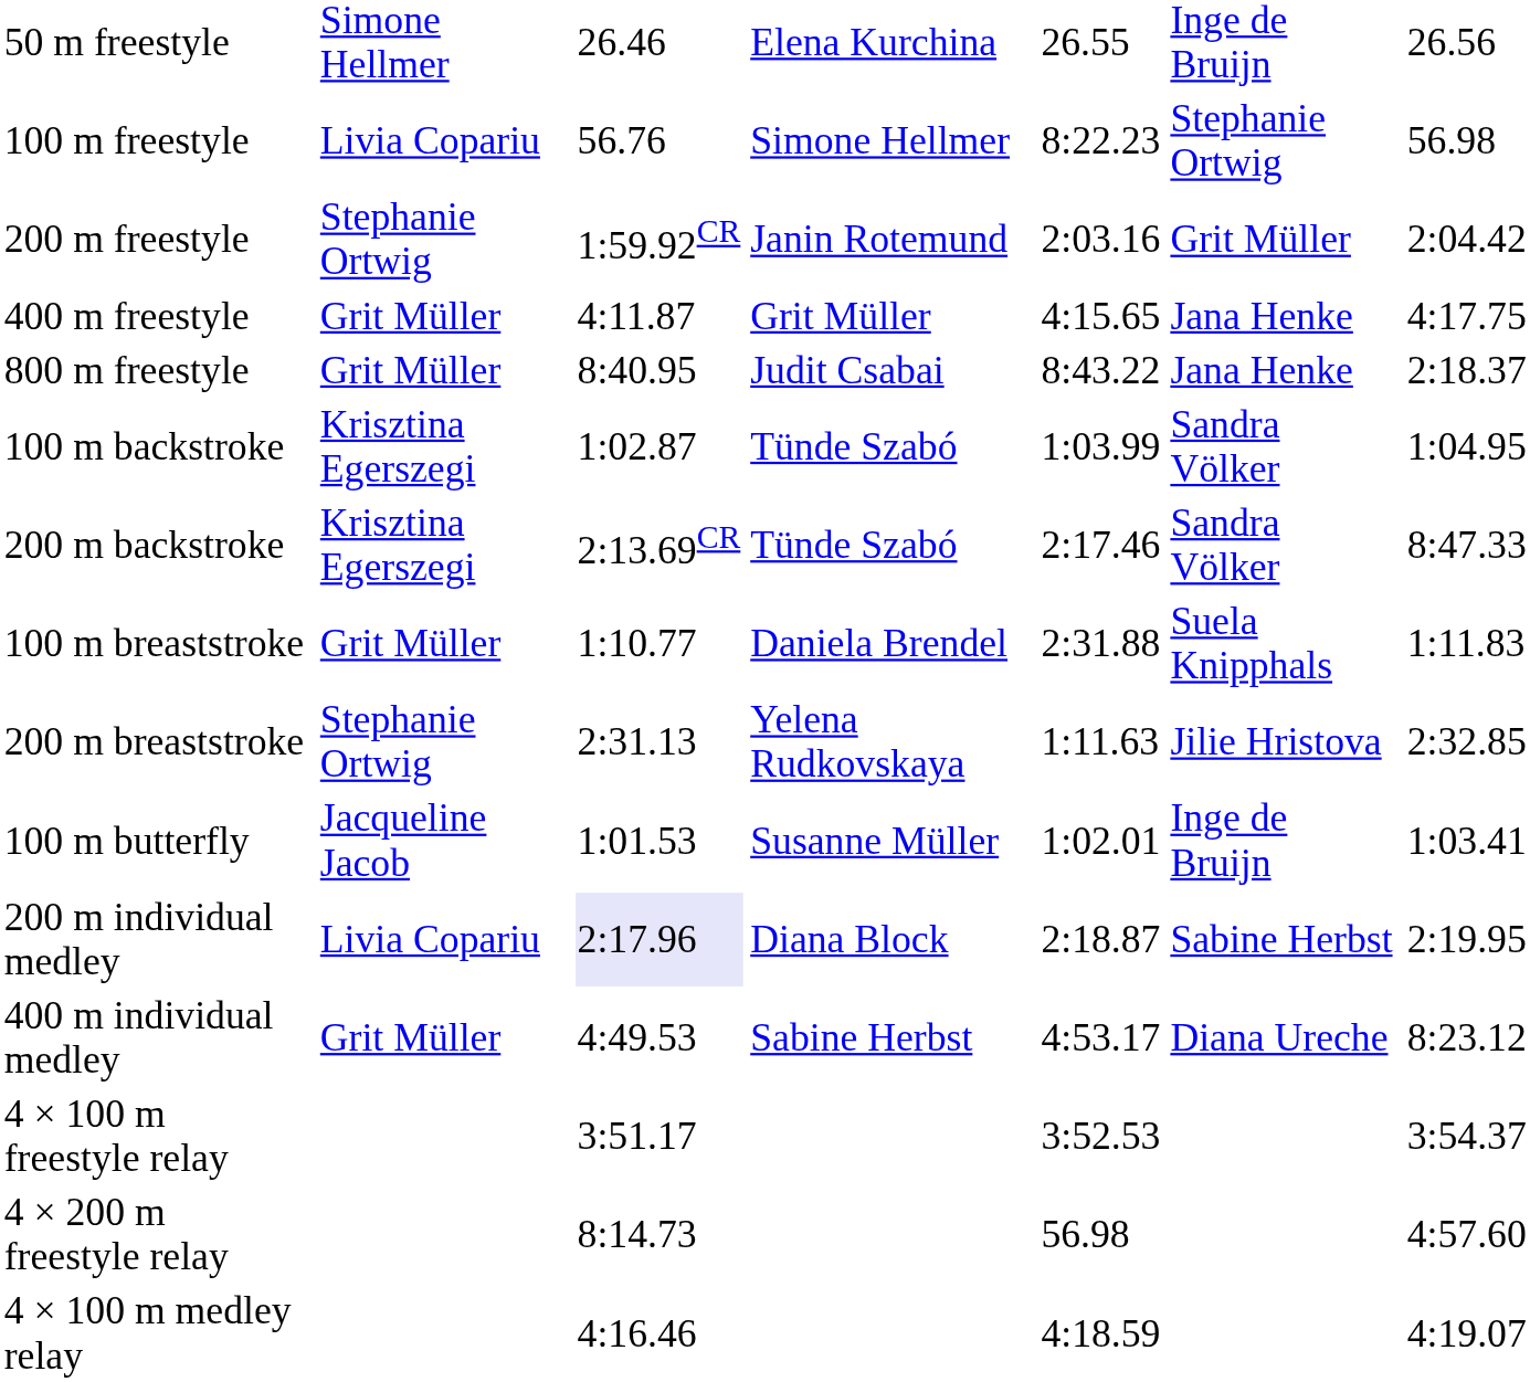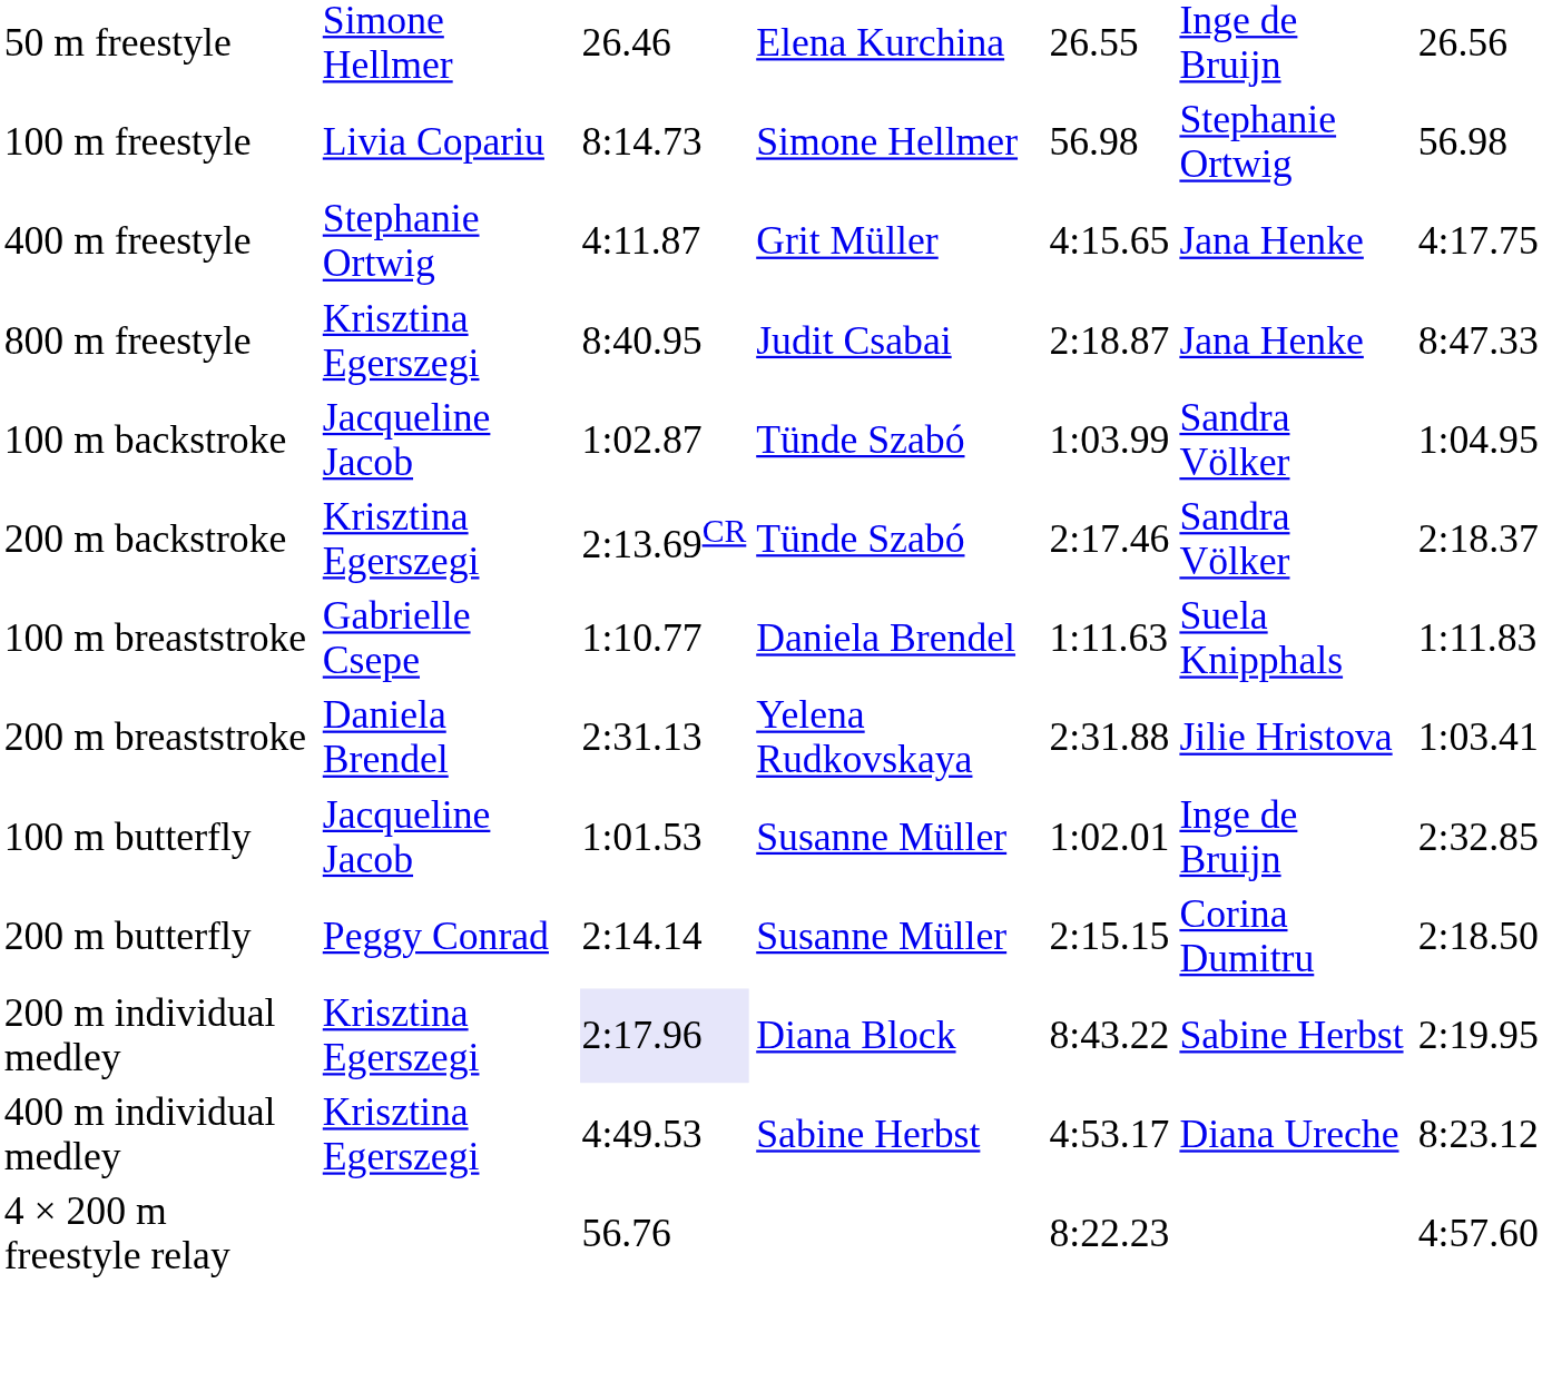100 m freestyle | column 3: 56.76 -> 8:14.73
100 m freestyle | column 5: 8:22.23 -> 56.98
- row: 200 m freestyle | Stephanie Ortwig | 1:59.92CR | Janin Rotemund | 2:03.16 | Grit Müller | 2:04.42
400 m freestyle | column 2: Grit Müller -> Stephanie Ortwig
800 m freestyle | column 2: Grit Müller -> Krisztina Egerszegi
800 m freestyle | column 5: 8:43.22 -> 2:18.87
800 m freestyle | column 7: 2:18.37 -> 8:47.33
100 m backstroke | column 2: Krisztina Egerszegi -> Jacqueline Jacob
200 m backstroke | column 7: 8:47.33 -> 2:18.37
100 m breaststroke | column 2: Grit Müller -> Gabrielle Csepe
100 m breaststroke | column 5: 2:31.88 -> 1:11.63
200 m breaststroke | column 2: Stephanie Ortwig -> Daniela Brendel
200 m breaststroke | column 5: 1:11.63 -> 2:31.88
200 m breaststroke | column 7: 2:32.85 -> 1:03.41
100 m butterfly | column 7: 1:03.41 -> 2:32.85
+ row: 200 m butterfly | Peggy Conrad | 2:14.14 | Susanne Müller | 2:15.15 | Corina Dumitru | 2:18.50
200 m individual medley | column 2: Livia Copariu -> Krisztina Egerszegi
200 m individual medley | column 5: 2:18.87 -> 8:43.22
400 m individual medley | column 2: Grit Müller -> Krisztina Egerszegi
- row: 4 × 100 m freestyle relay | 3:51.17 | 3:52.53 | 3:54.37
4 × 200 m freestyle relay | column 3: 8:14.73 -> 56.76
4 × 200 m freestyle relay | column 5: 56.98 -> 8:22.23
- row: 4 × 100 m medley relay | 4:16.46 | 4:18.59 | 4:19.07
